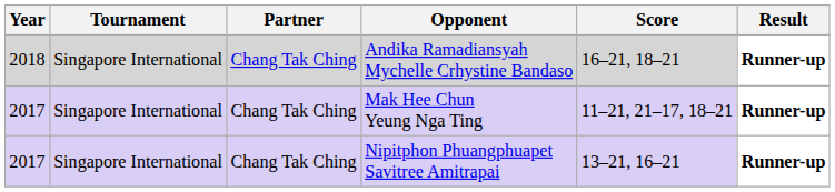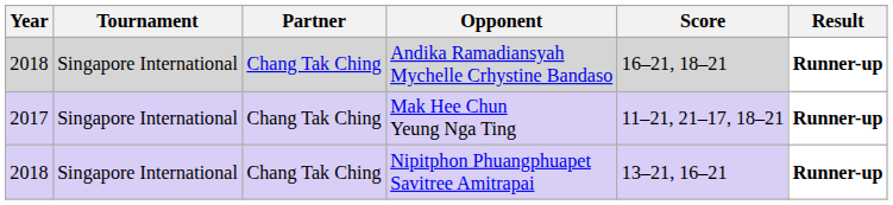Nipitphon Phuangphuapet Savitree Amitrapai | Year: 2017 -> 2018
